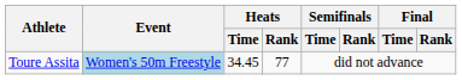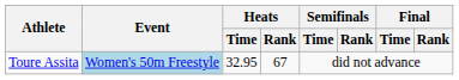Toure Assita | Heats / Time: 34.45 -> 32.95
Toure Assita | Heats / Rank: 77 -> 67
